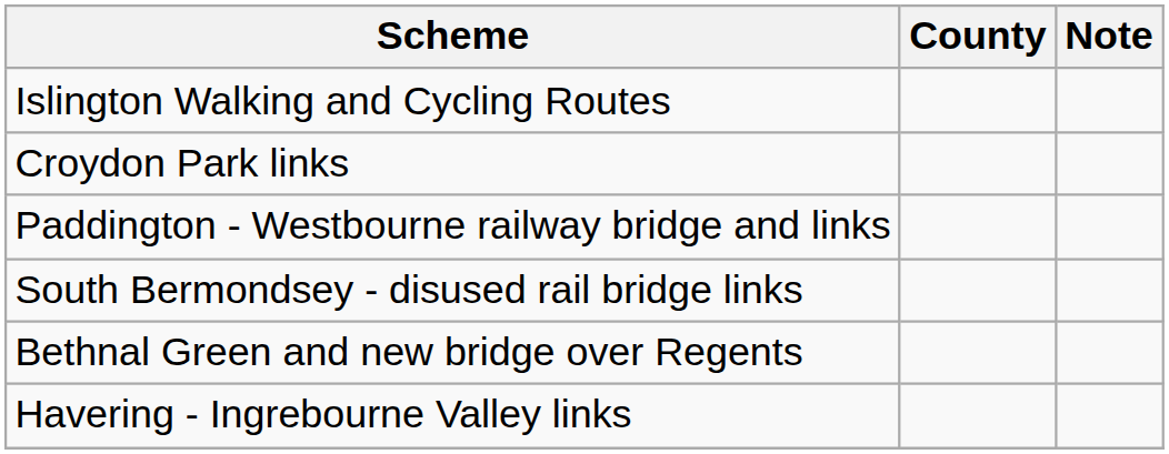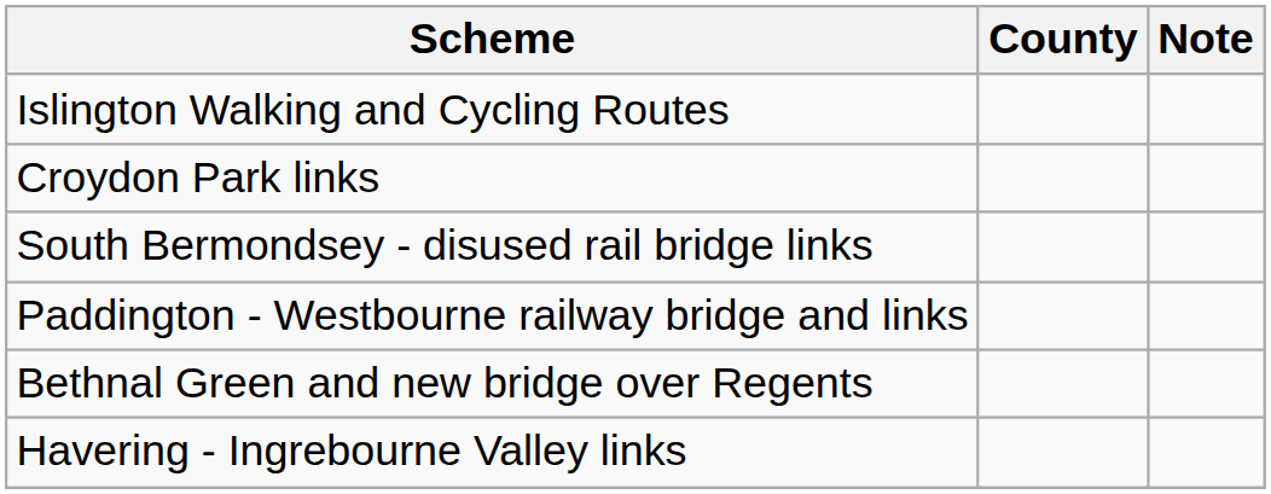rows swapped: Paddington - Westbourne railway bridge and links <-> South Bermondsey - disused rail bridge links
